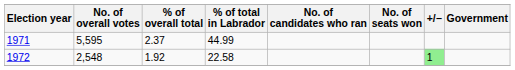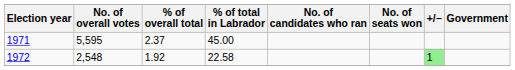1971 | % of total in Labrador: 44.99 -> 45.00
